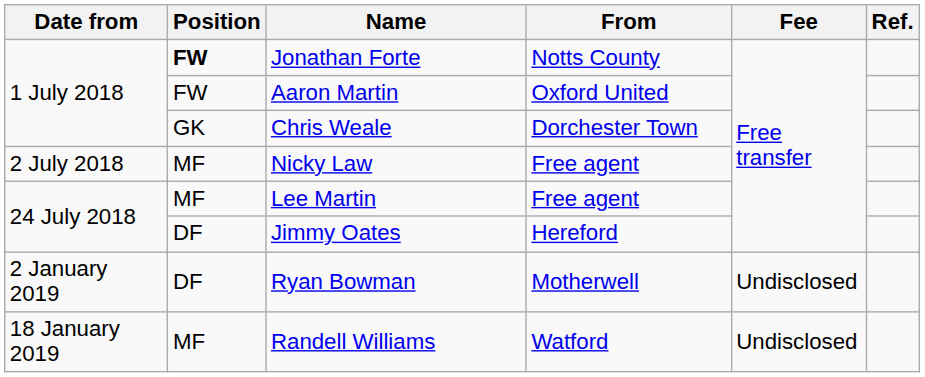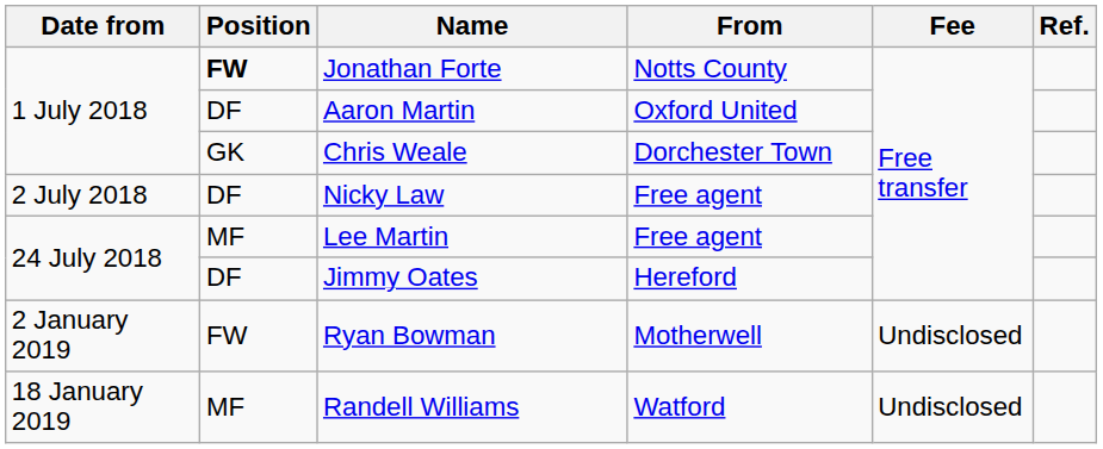Aaron Martin | Position: FW -> DF
Nicky Law | Position: MF -> DF
Ryan Bowman | Position: DF -> FW
